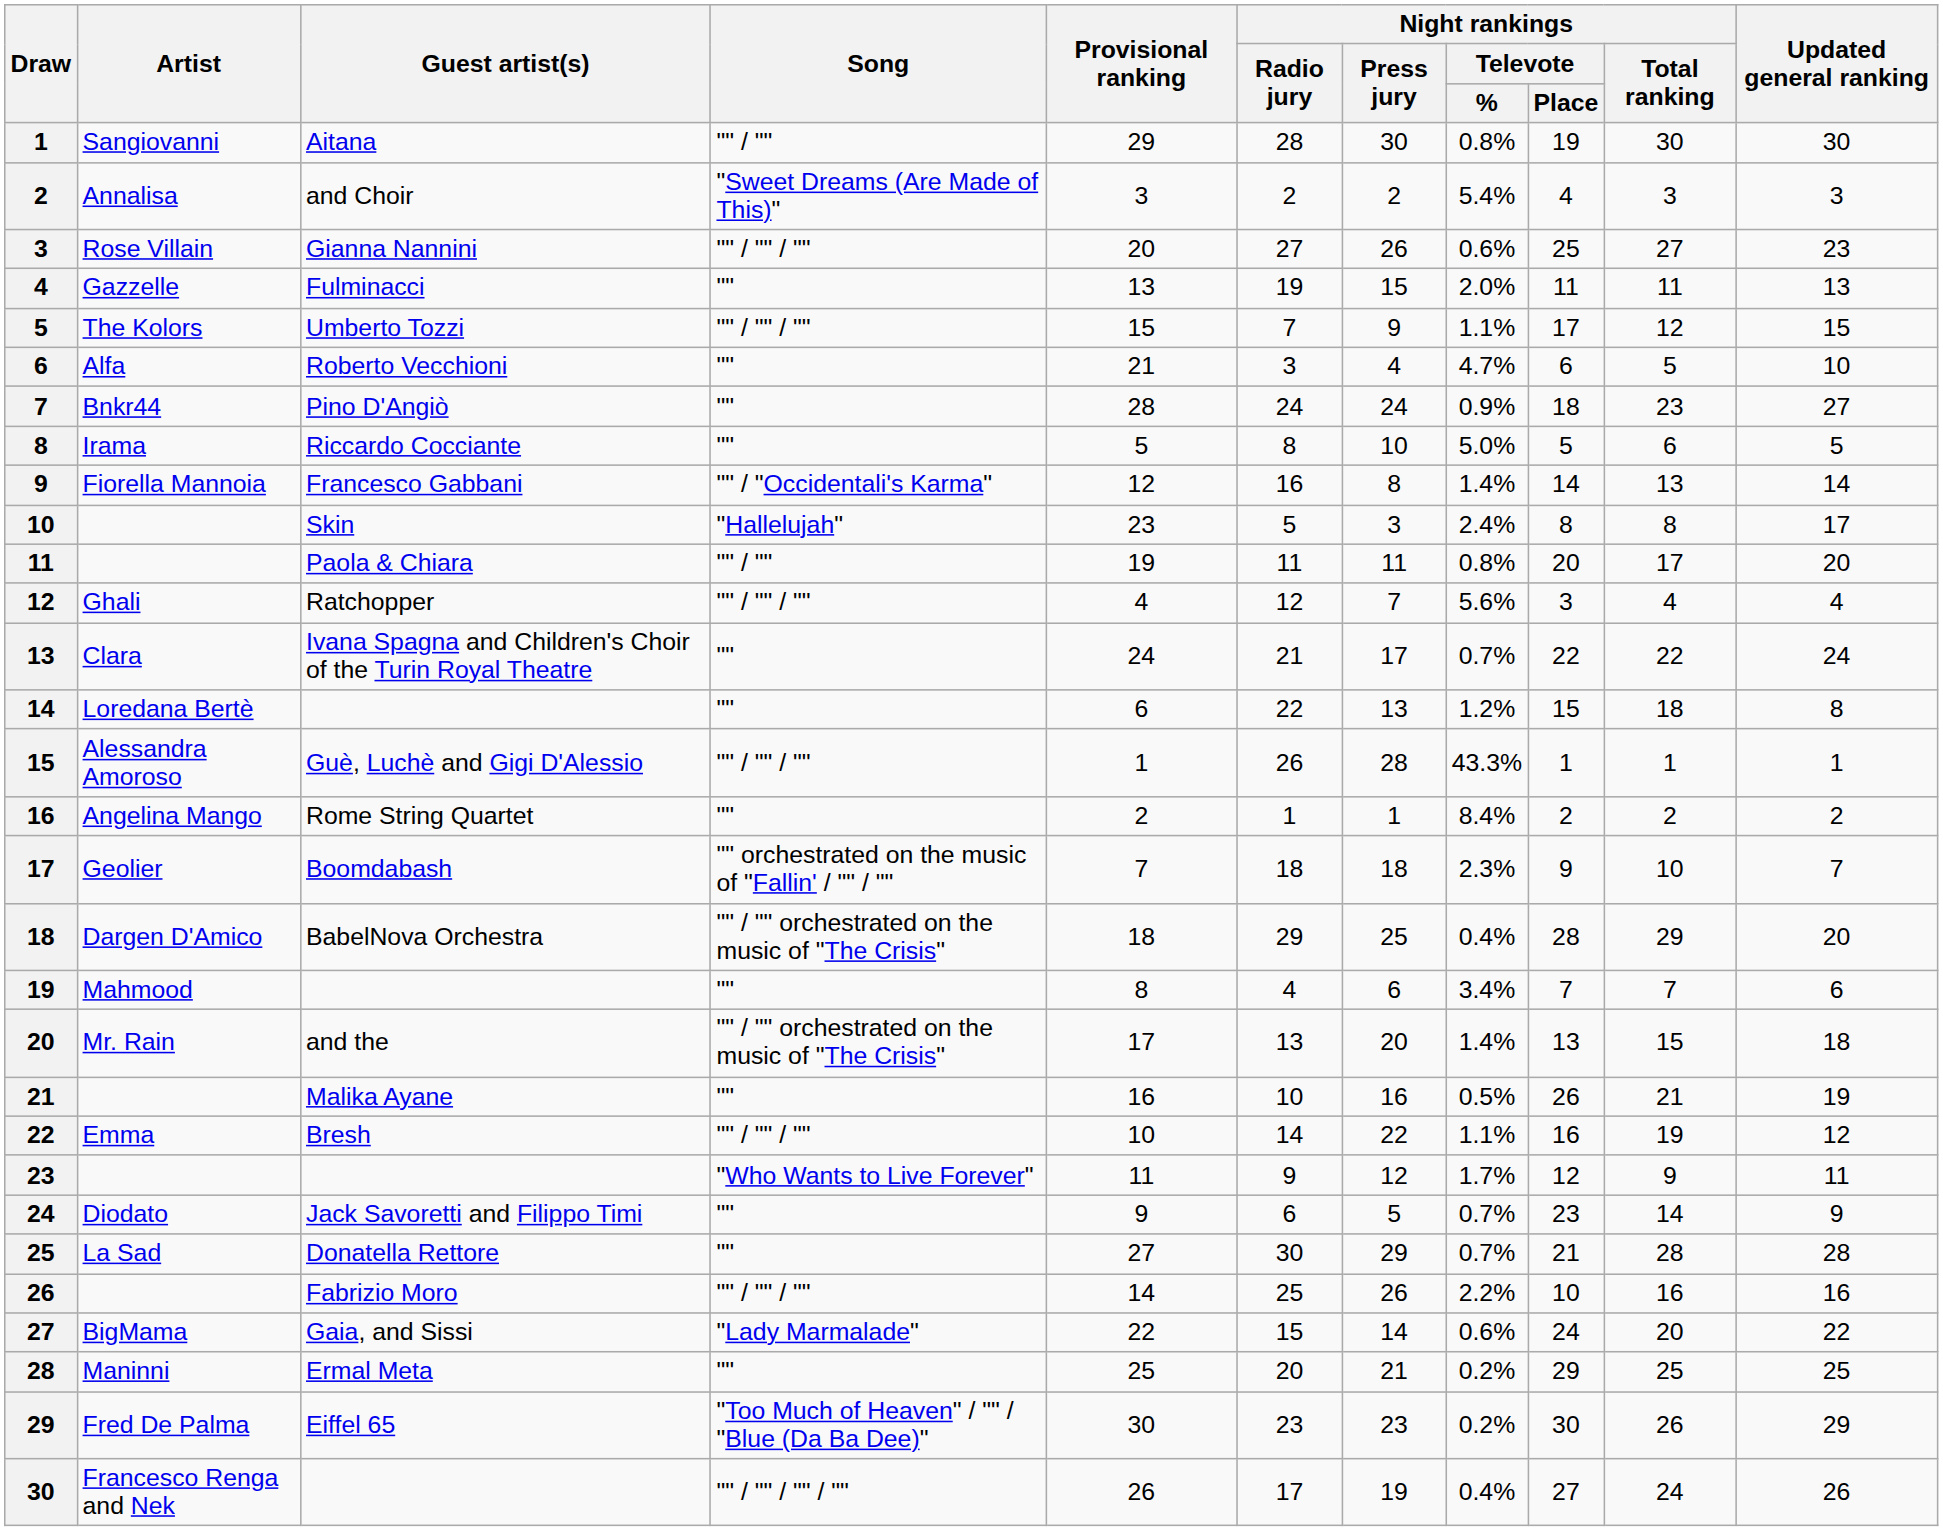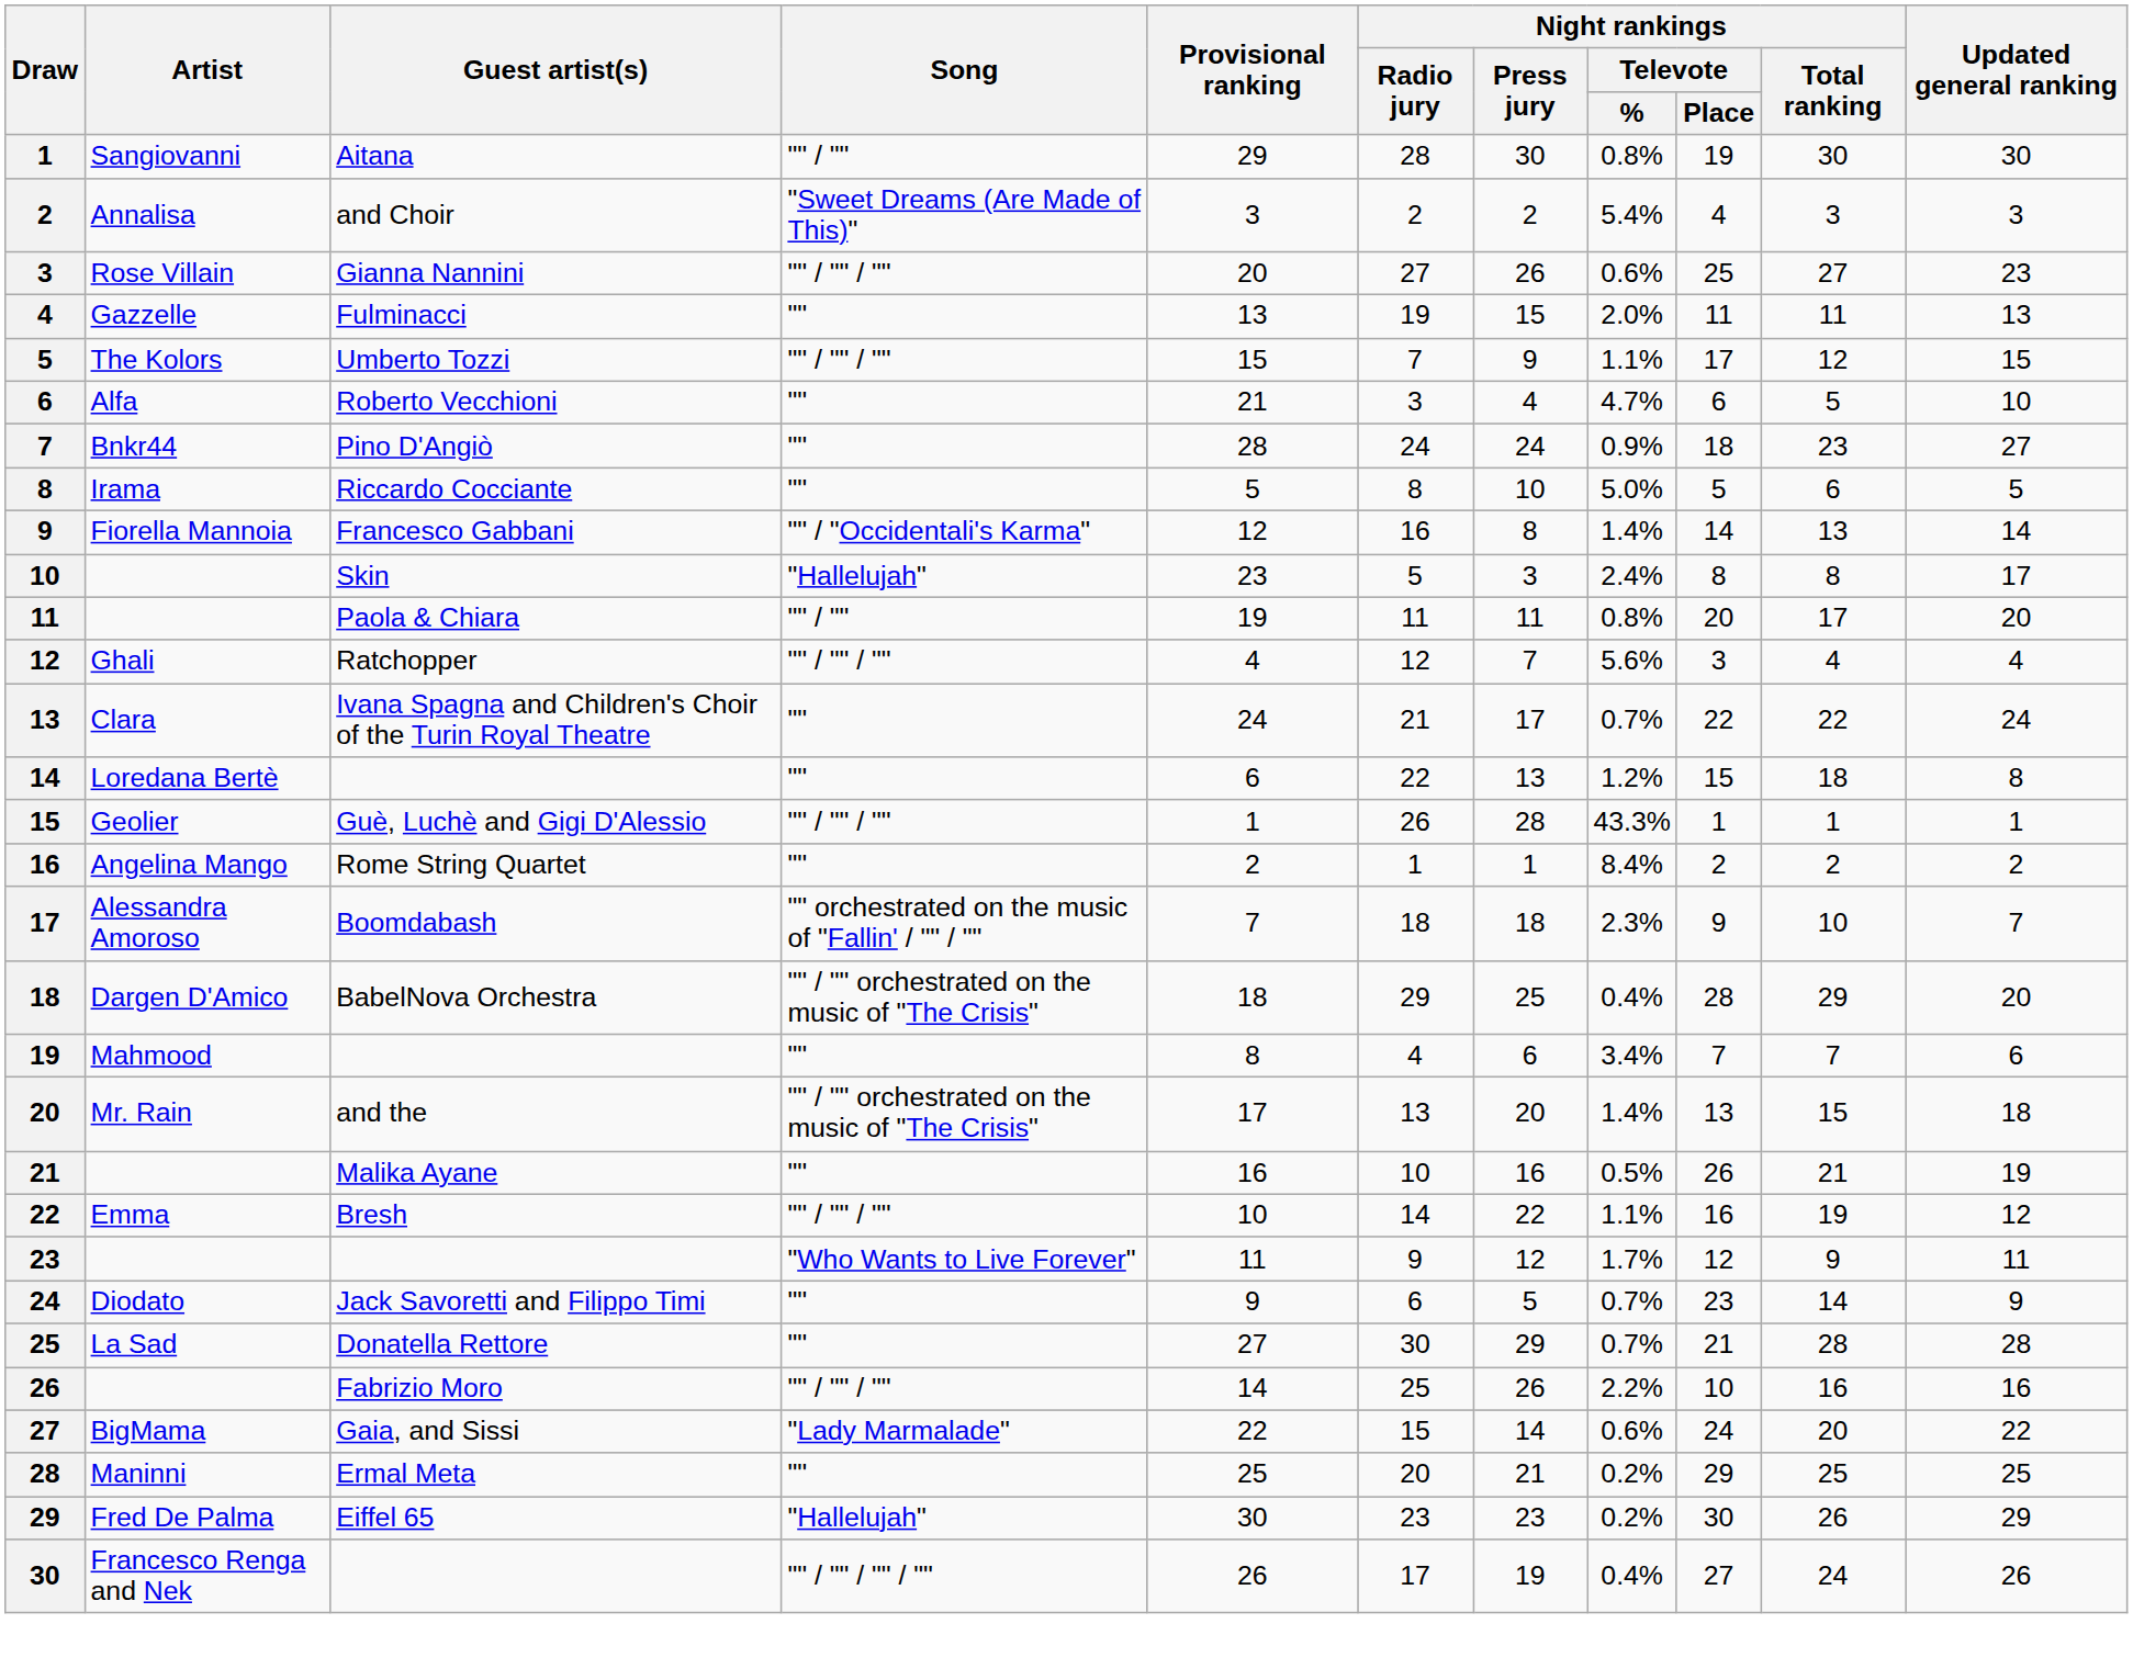Guè, Luchè and Gigi D'Alessio | Artist: Alessandra Amoroso -> Geolier
Boomdabash | Artist: Geolier -> Alessandra Amoroso
Eiffel 65 | Song: "Too Much of Heaven" / "" / "Blue (Da Ba Dee)" -> "Hallelujah"
